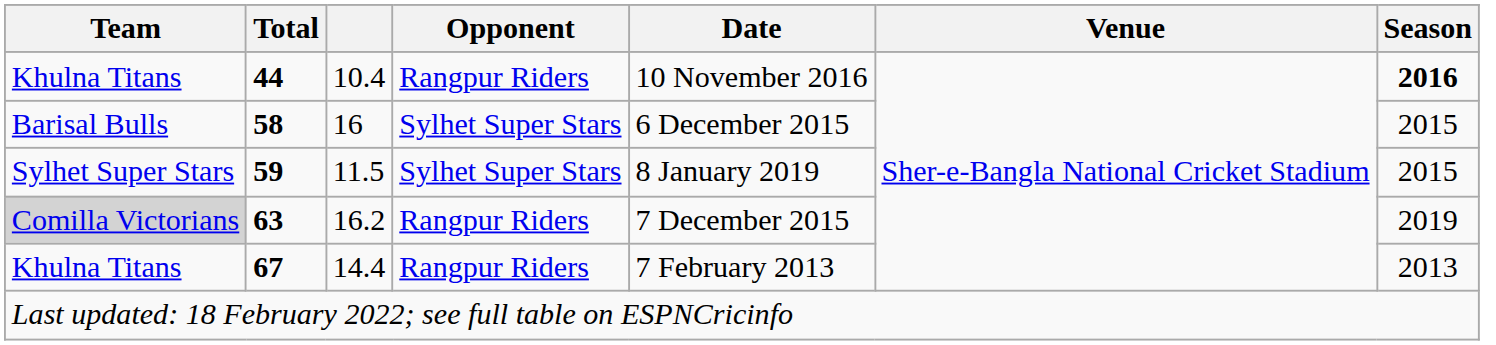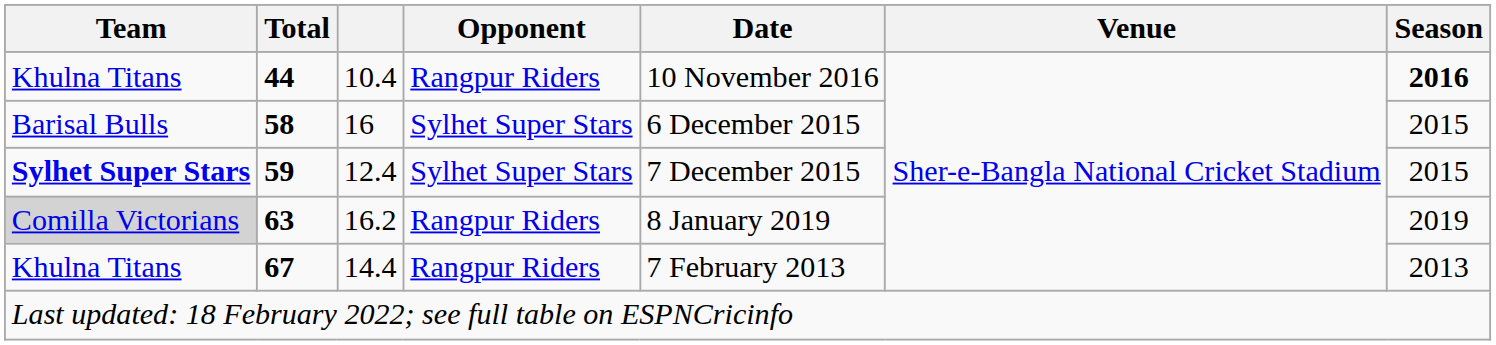59 | Team: normal -> bold
59 | column 3: 11.5 -> 12.4
59 | Date: 8 January 2019 -> 7 December 2015
63 | Date: 7 December 2015 -> 8 January 2019
